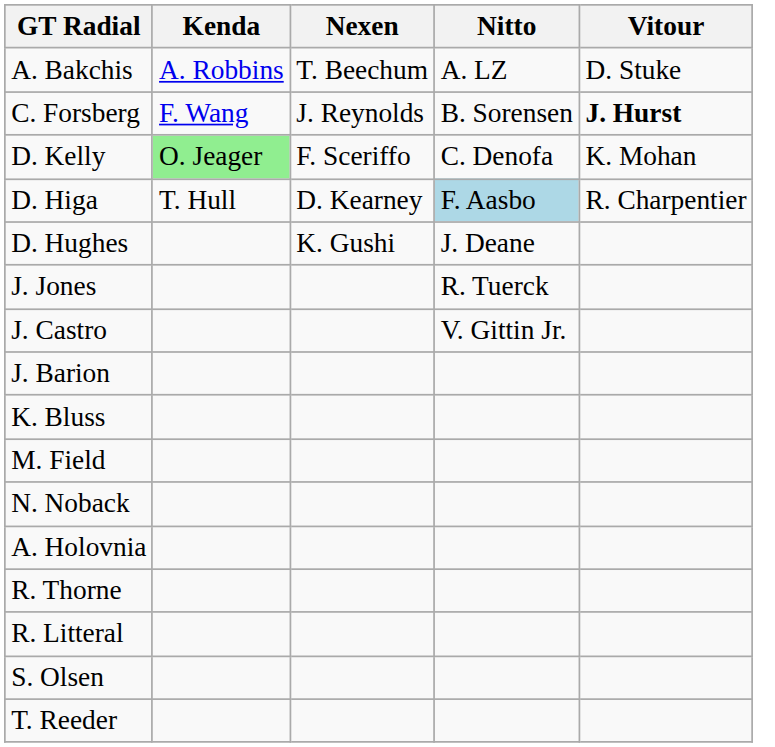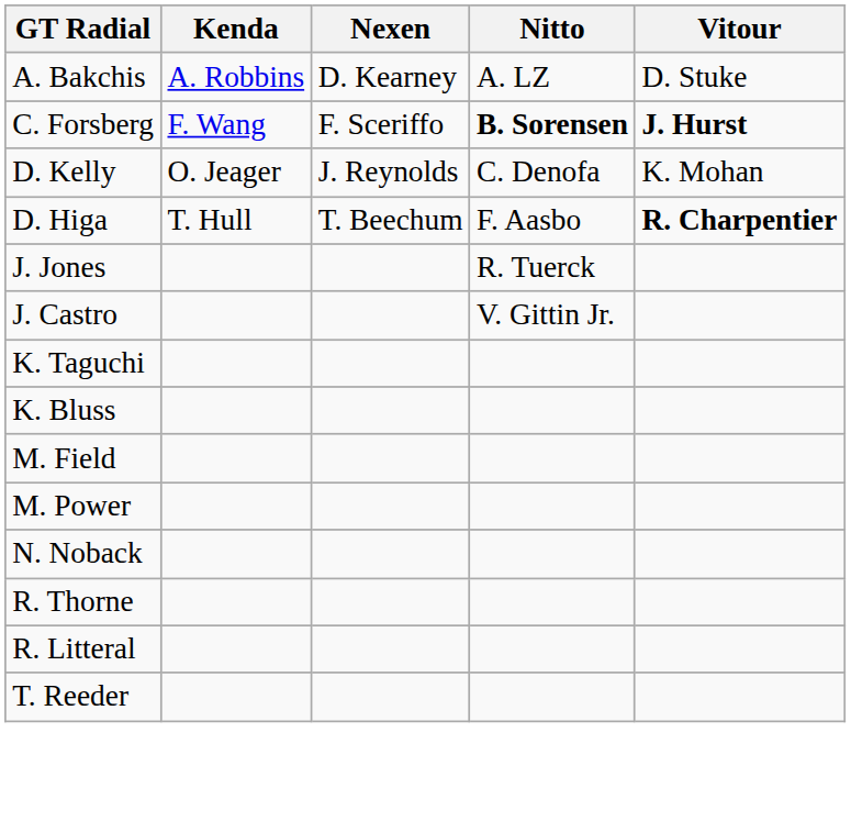A. Bakchis | Nexen: T. Beechum -> D. Kearney
C. Forsberg | Nexen: J. Reynolds -> F. Sceriffo
C. Forsberg | Nitto: normal -> bold
D. Kelly | Kenda: lightgreen background -> no background
D. Kelly | Nexen: F. Sceriffo -> J. Reynolds
D. Higa | Nexen: D. Kearney -> T. Beechum
D. Higa | Nitto: lightblue background -> no background
D. Higa | Vitour: normal -> bold
- row: D. Hughes | K. Gushi | J. Deane
- row: J. Barion
+ row: K. Taguchi
+ row: M. Power
- row: A. Holovnia
- row: S. Olsen
